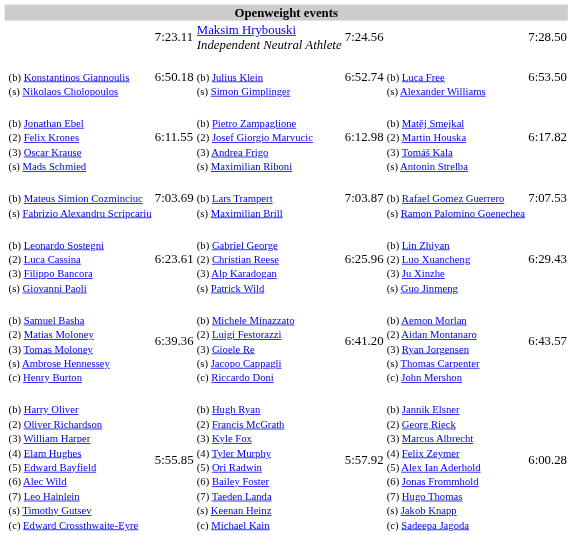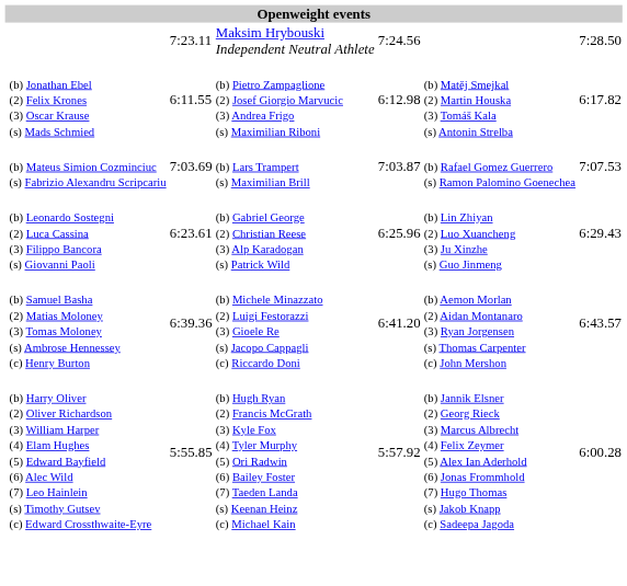- row: (b) Konstantinos Giannoulis (s) Nikolaos Cholopoulos | 6:50.18 | (b) Julius Klein (s) Simon Gimplinger | 6:52.74 | (b) Luca Free (s) Alexander Williams | 6:53.50
